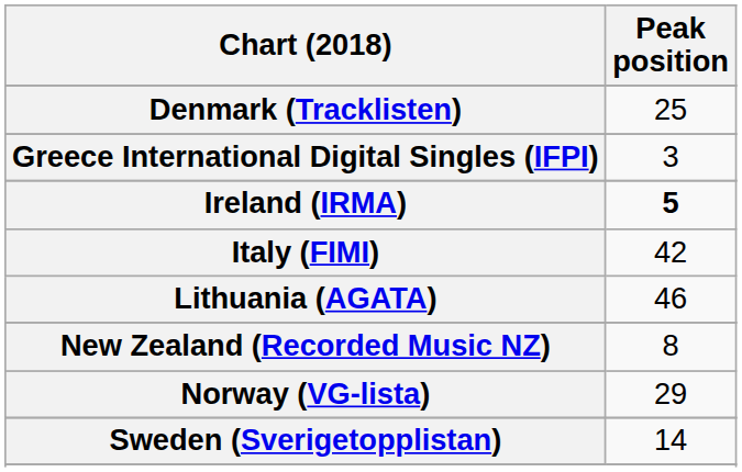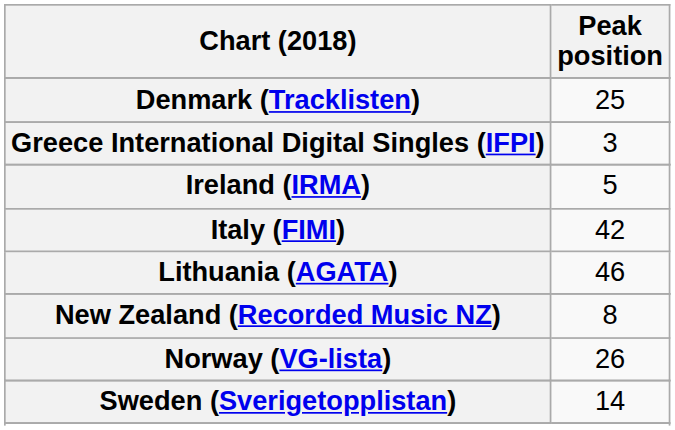Ireland (IRMA) | Peak position: bold -> normal
Norway (VG-lista) | Peak position: 29 -> 26
